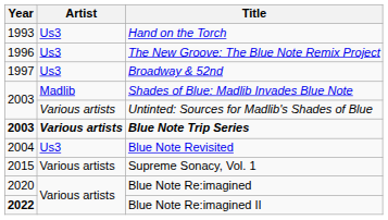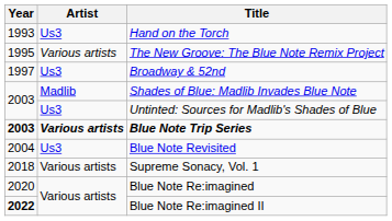The New Groove: The Blue Note Remix Project | Year: 1996 -> 1995
The New Groove: The Blue Note Remix Project | Artist: Us3 -> Various artists
Untinted: Sources for Madlib's Shades of Blue | Artist: Various artists -> Us3
Supreme Sonacy, Vol. 1 | Year: 2015 -> 2018
